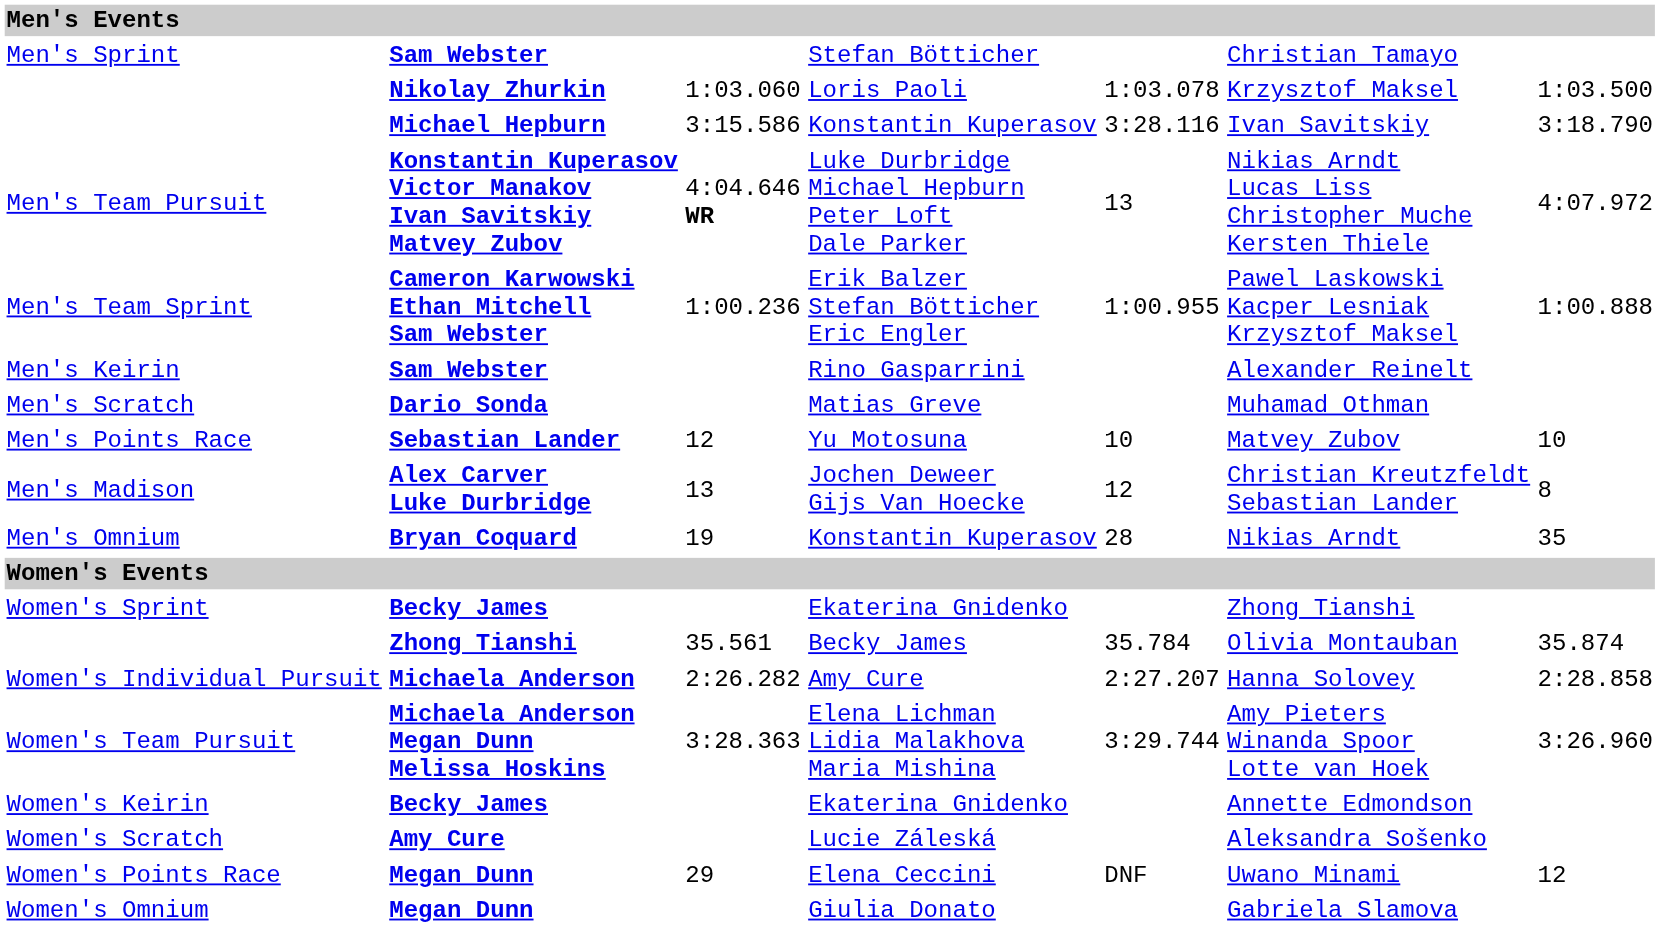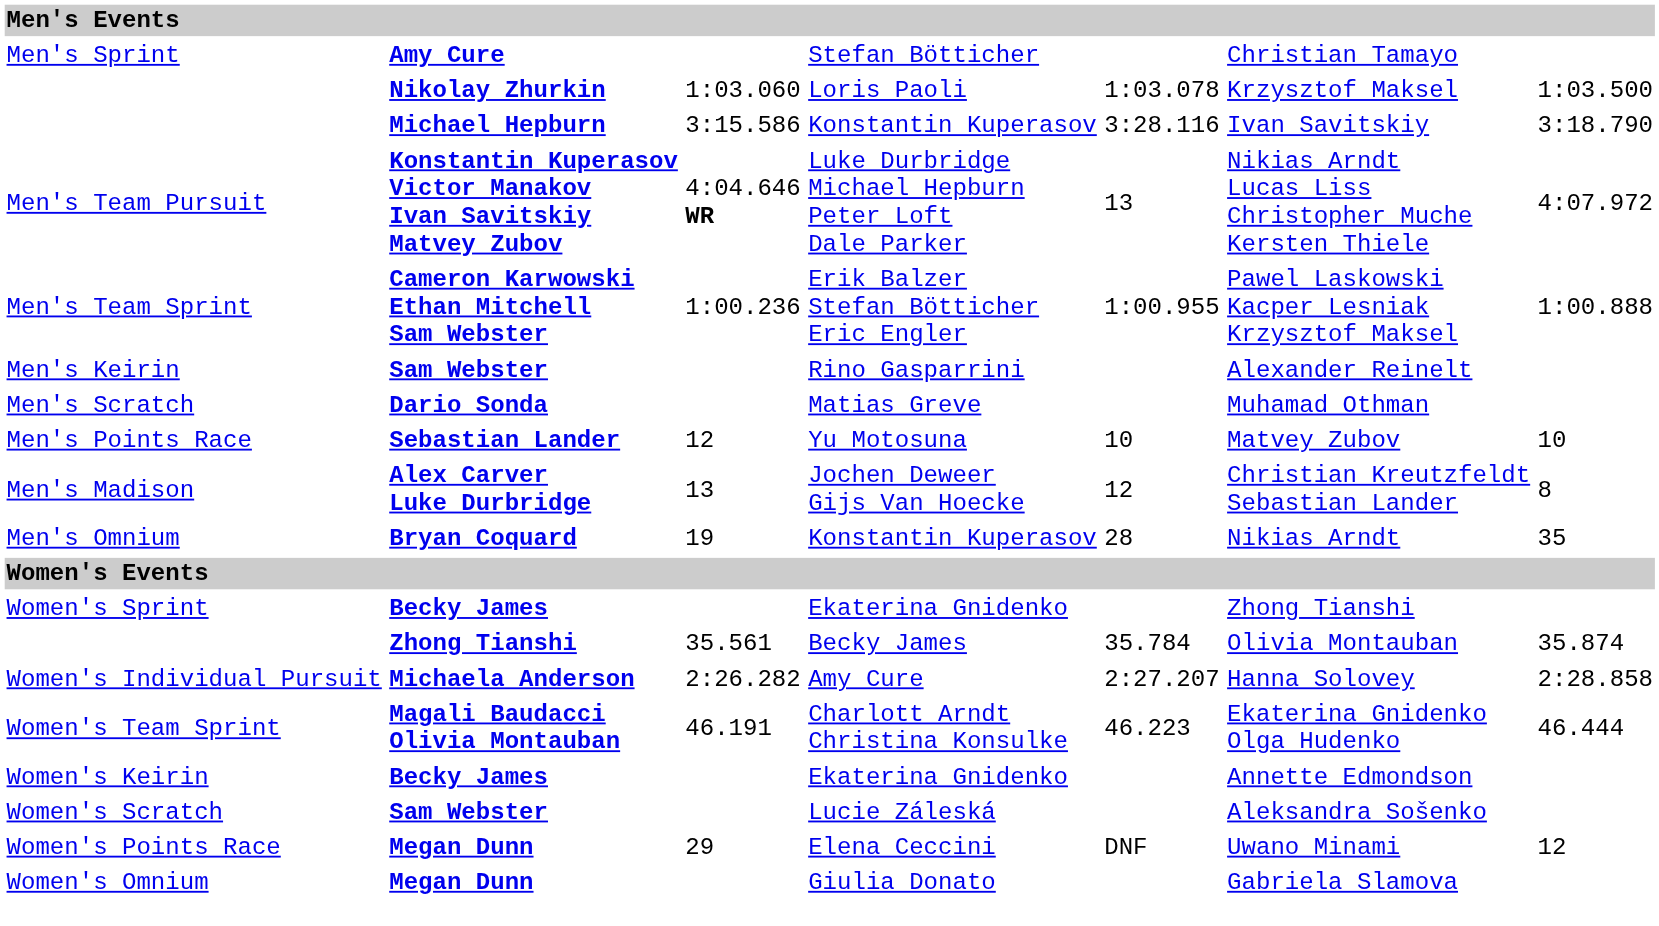Men's Sprint | column 2: Sam Webster -> Amy Cure
- row: Women's Team Pursuit | Michaela Anderson Megan Dunn Melissa Hoskins | 3:28.363 | Elena Lichman Lidia Malakhova Maria Mishina | 3:29.744 | Amy Pieters Winanda Spoor Lotte van Hoek | 3:26.960
+ row: Women's Team Sprint | Magali Baudacci Olivia Montauban | 46.191 | Charlott Arndt Christina Konsulke | 46.223 | Ekaterina Gnidenko Olga Hudenko | 46.444
Women's Scratch | column 2: Amy Cure -> Sam Webster
